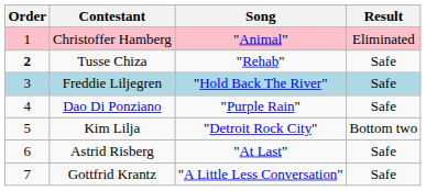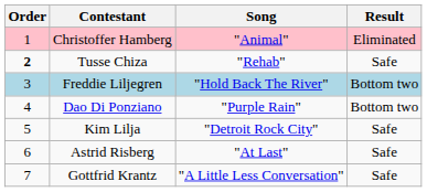Freddie Liljegren | Result: Safe -> Bottom two
Dao Di Ponziano | Result: Safe -> Bottom two
Kim Lilja | Result: Bottom two -> Safe
